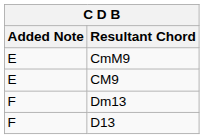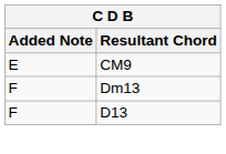- row: E | CmM9
